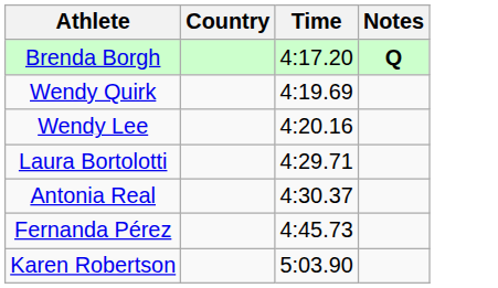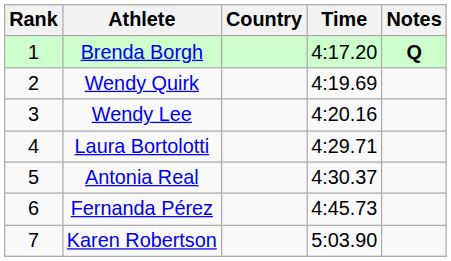+ column: Rank | 1 | 2 | 3 | 4 | 5 | 6 | 7
